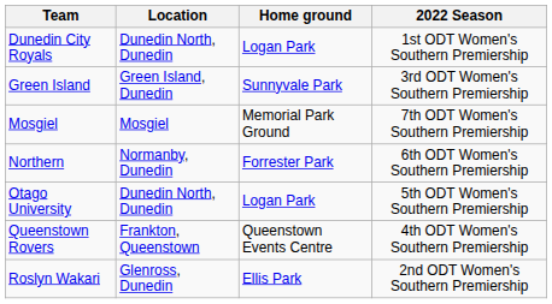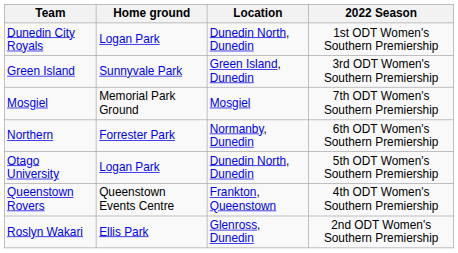columns swapped: Home ground <-> Location
